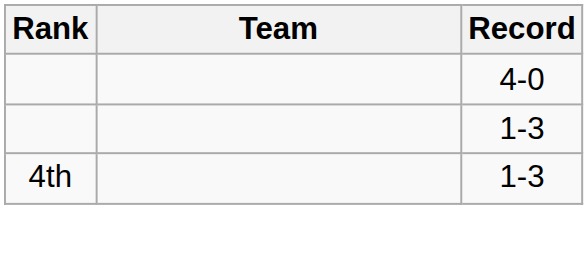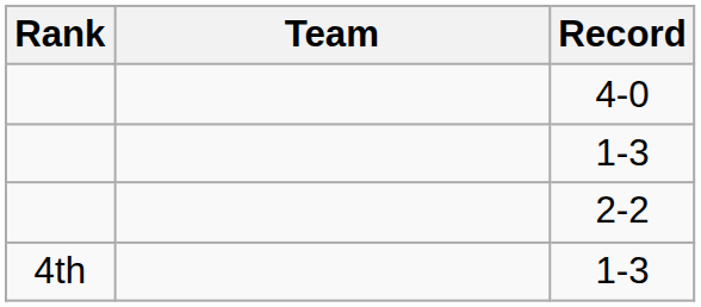+ row: 2-2
